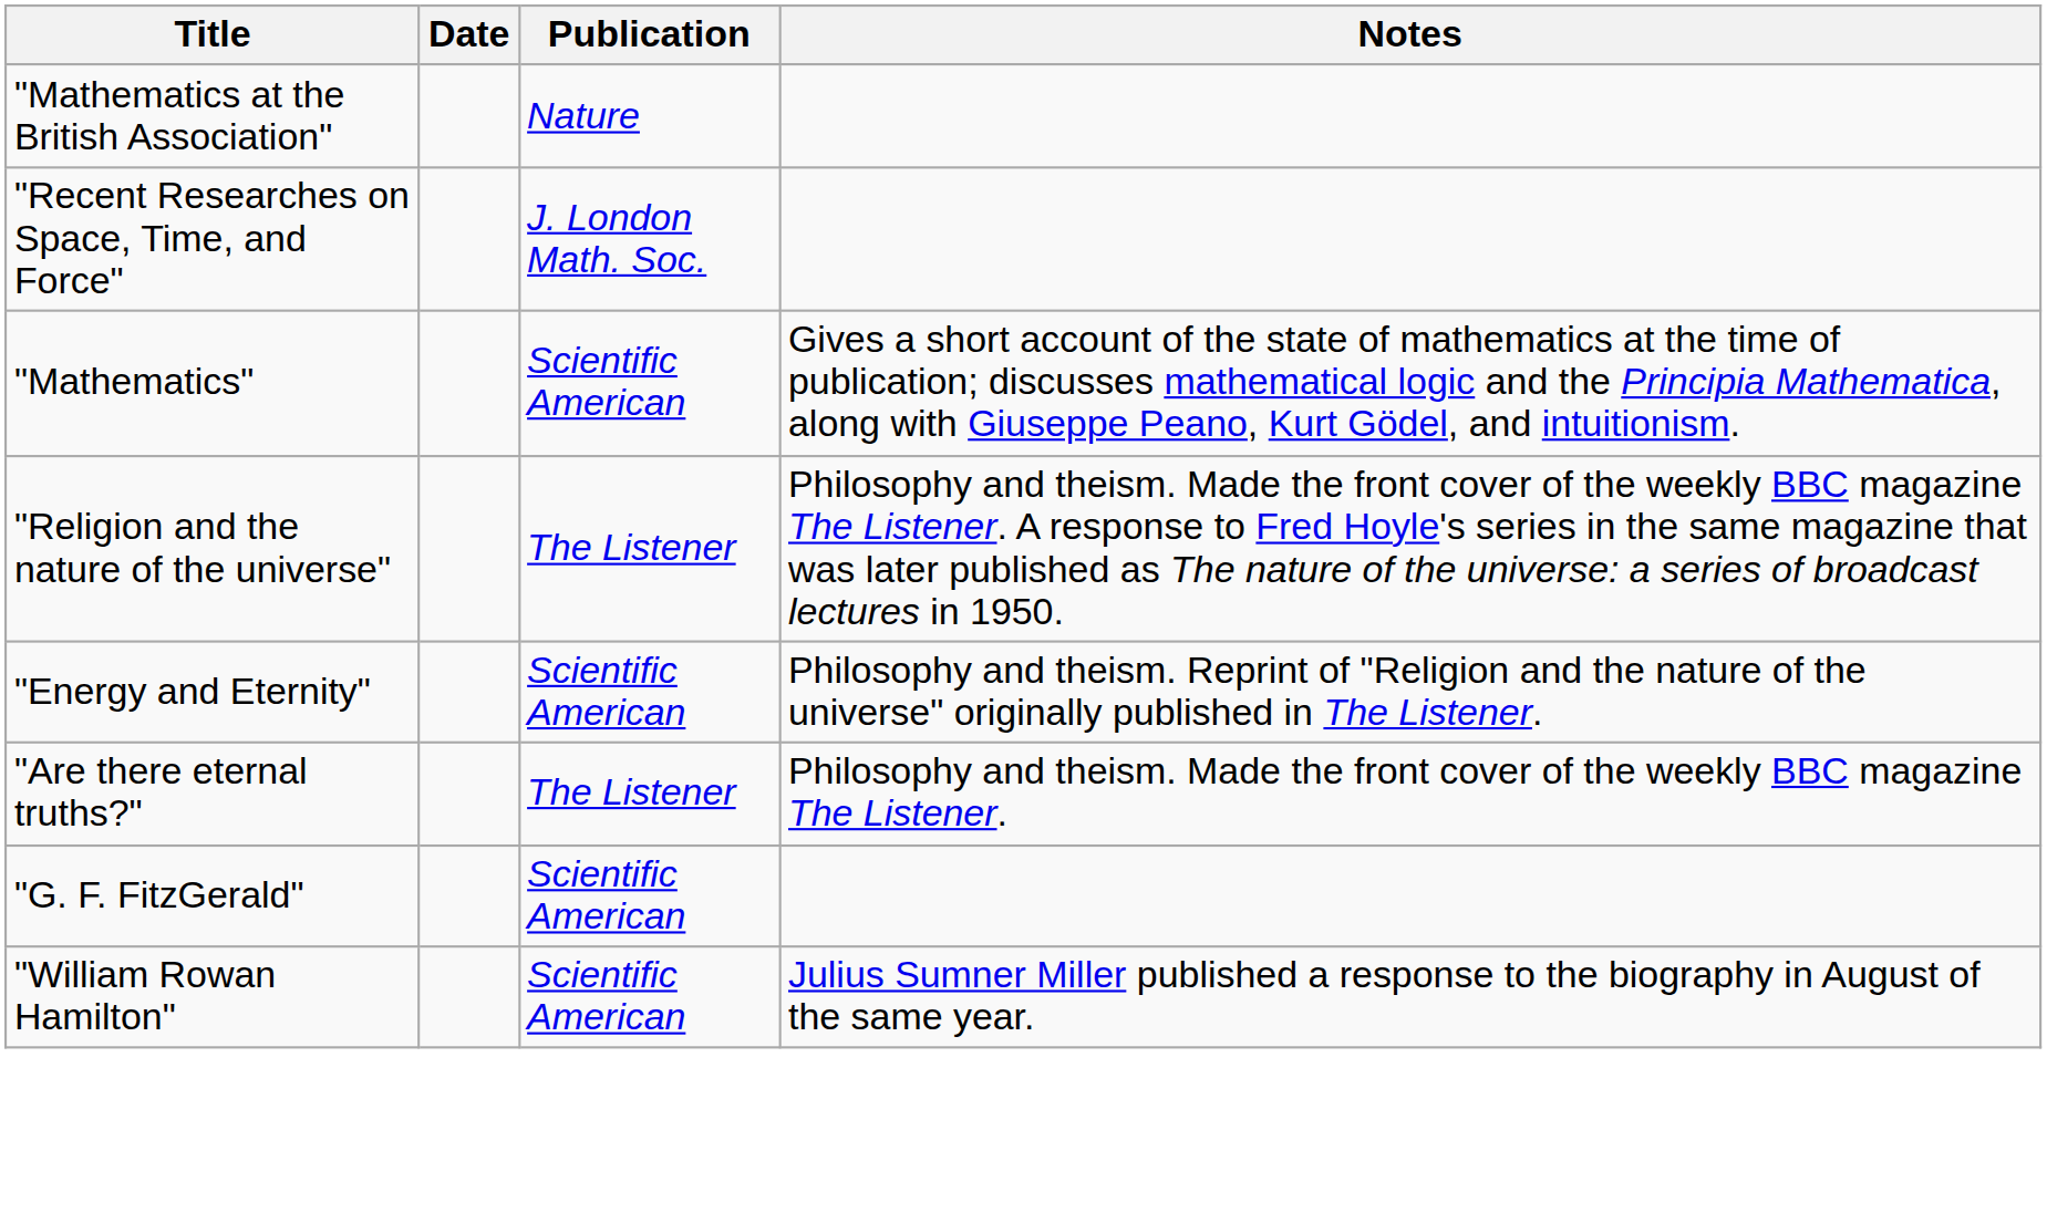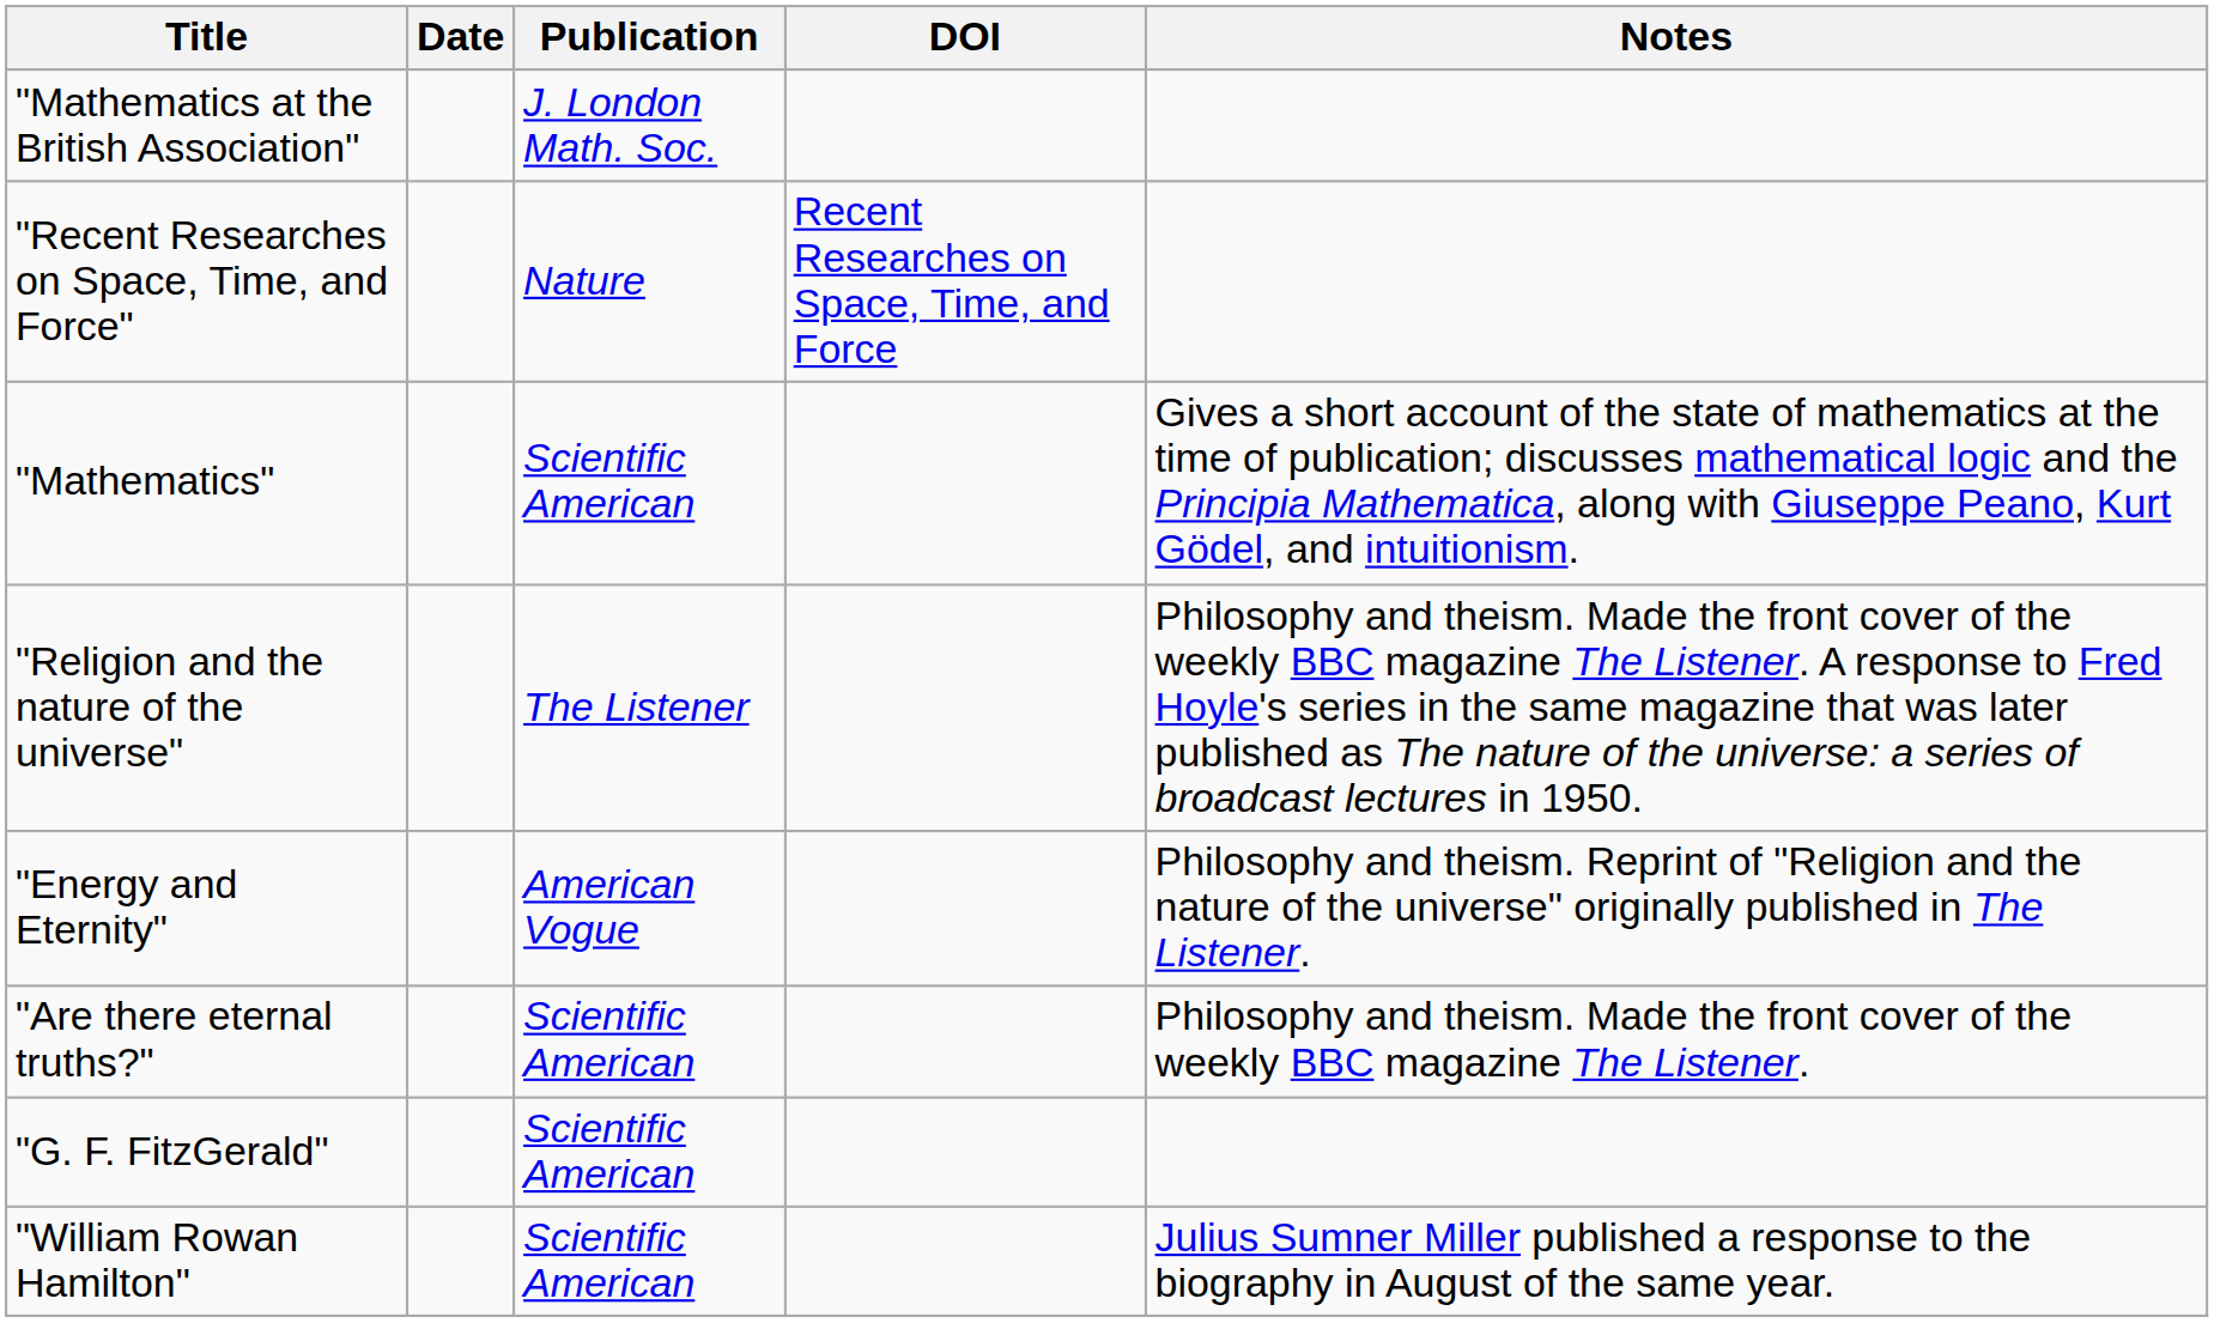+ column: DOI | Recent Researches on Space, Time, and Force
"Mathematics at the British Association" | Publication: Nature -> J. London Math. Soc.
"Recent Researches on Space, Time, and Force" | Publication: J. London Math. Soc. -> Nature
"Energy and Eternity" | Publication: Scientific American -> American Vogue
"Are there eternal truths?" | Publication: The Listener -> Scientific American
